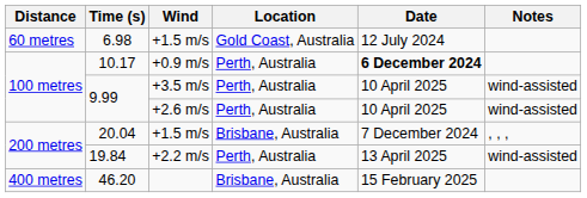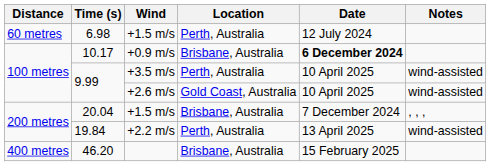6.98 | Location: Gold Coast, Australia -> Perth, Australia
10.17 | Location: Perth, Australia -> Brisbane, Australia
9.99 / +2.6 m/s | Location: Perth, Australia -> Gold Coast, Australia
